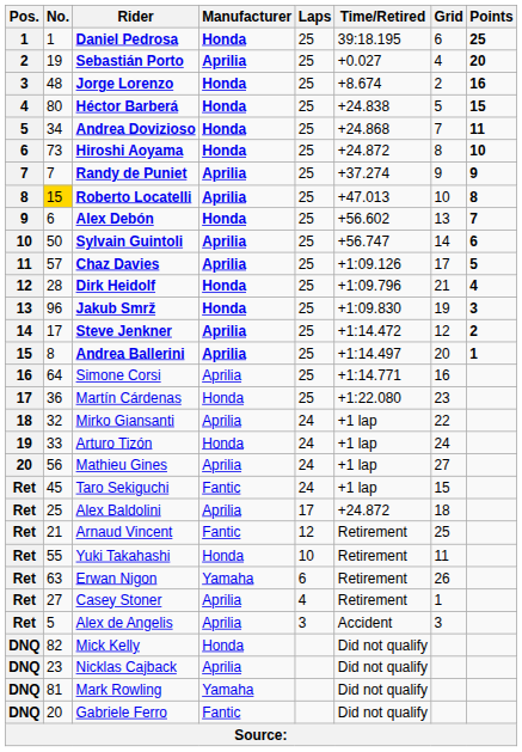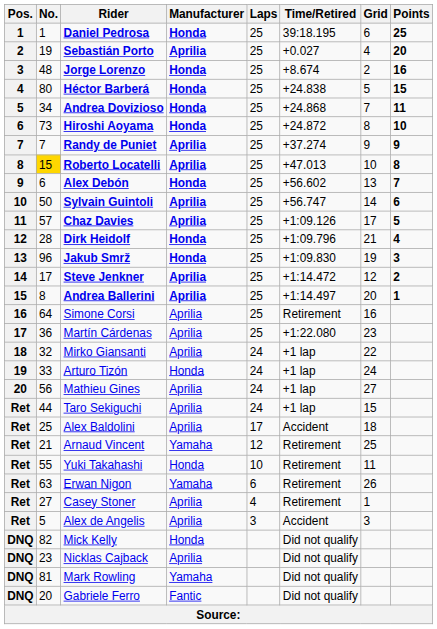Simone Corsi | Time/Retired: +1:14.771 -> Retirement
Martín Cárdenas | Manufacturer: Honda -> Aprilia
Taro Sekiguchi | No.: 45 -> 44
Taro Sekiguchi | Manufacturer: Fantic -> Aprilia
Alex Baldolini | Time/Retired: +24.872 -> Accident
Arnaud Vincent | Manufacturer: Fantic -> Yamaha
